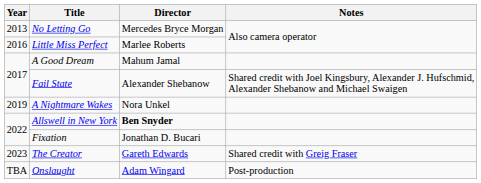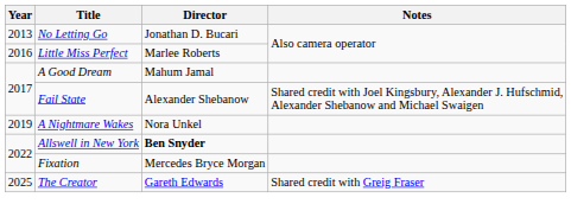No Letting Go | Director: Mercedes Bryce Morgan -> Jonathan D. Bucari
Fixation | Director: Jonathan D. Bucari -> Mercedes Bryce Morgan
The Creator | Year: 2023 -> 2025
- row: TBA | Onslaught | Adam Wingard | Post-production
